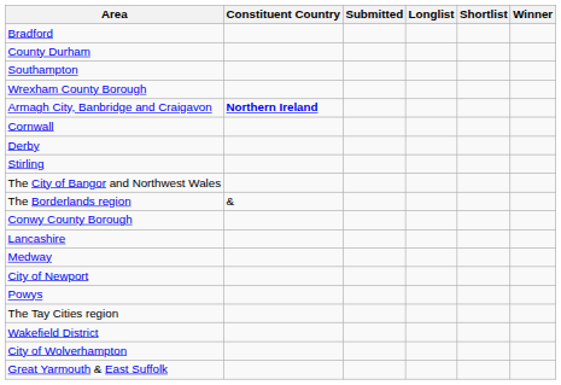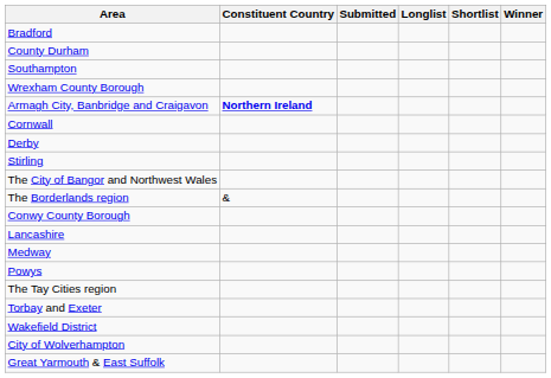- row: City of Newport
+ row: Torbay and Exeter
